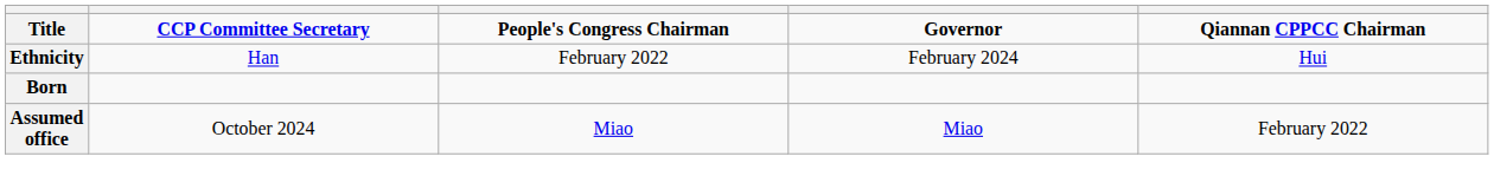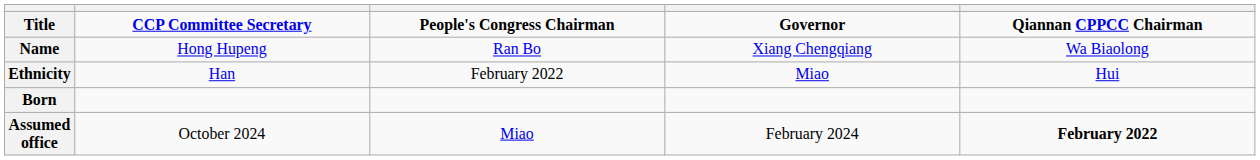+ row: Name | Hong Hupeng | Ran Bo | Xiang Chengqiang | Wa Biaolong
Ethnicity | column 4: February 2024 -> Miao
Assumed office | column 4: Miao -> February 2024
Assumed office | column 5: normal -> bold
